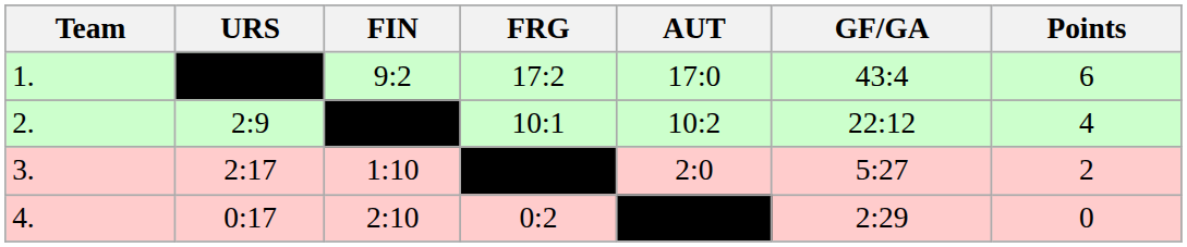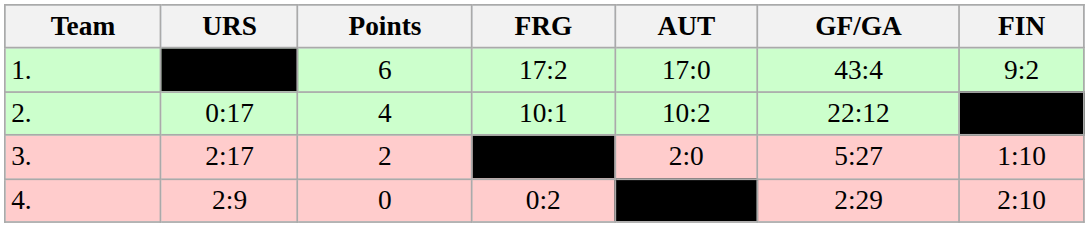columns swapped: FIN <-> Points
2. | URS: 2:9 -> 0:17
4. | URS: 0:17 -> 2:9
